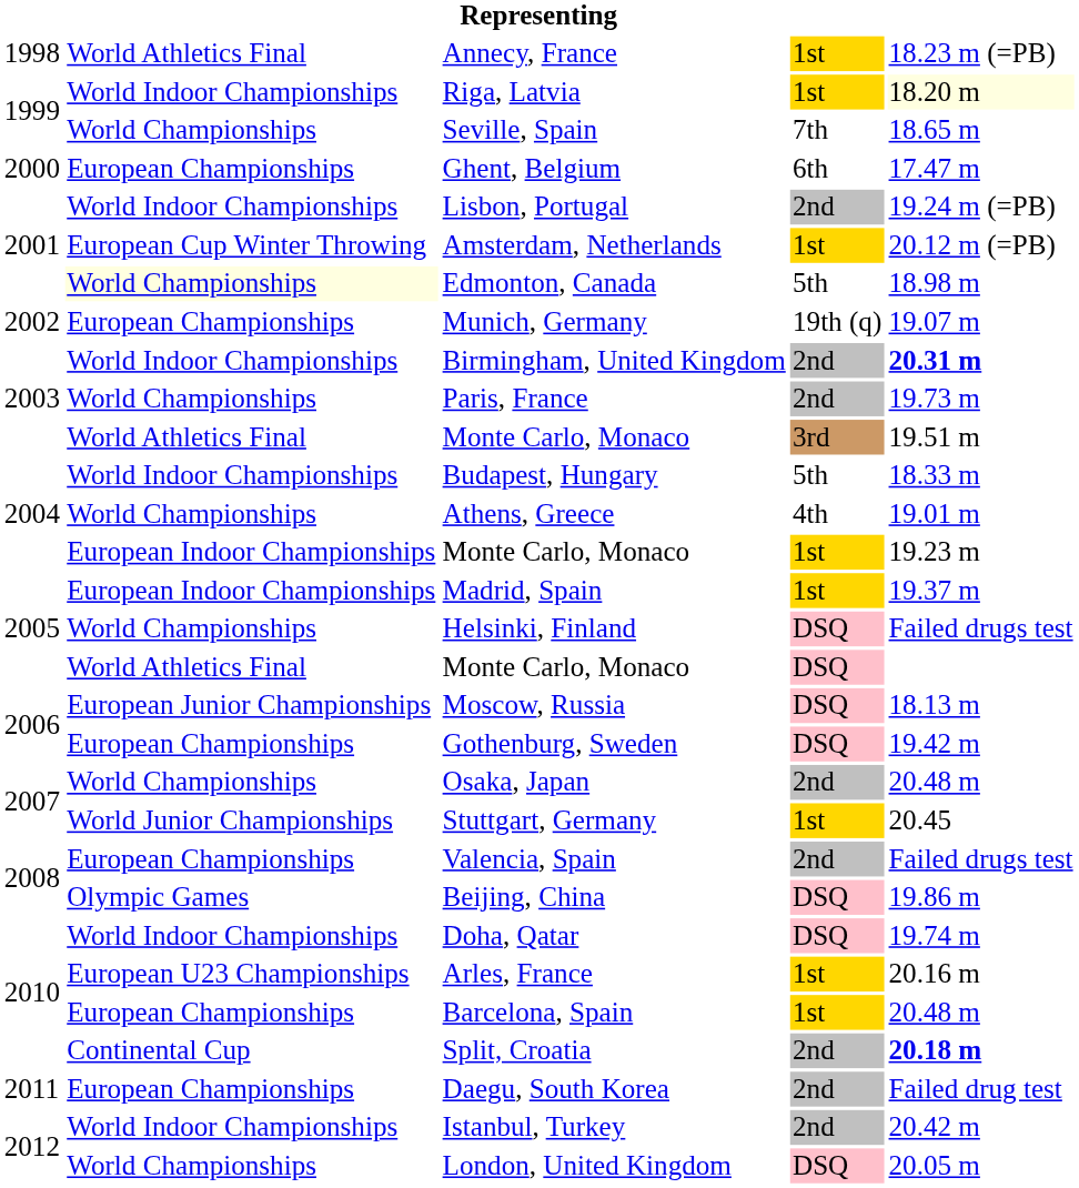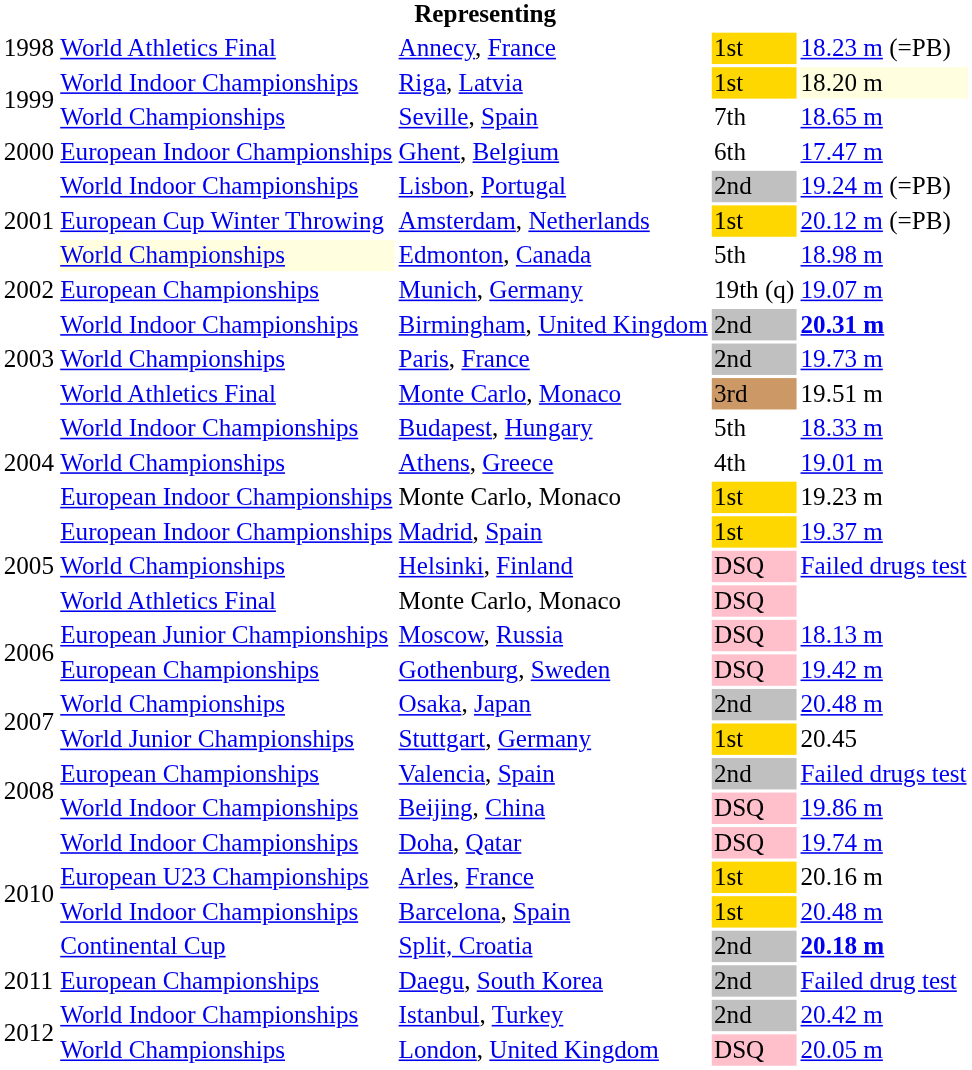Ghent, Belgium | column 2: European Championships -> European Indoor Championships
Beijing, China | column 2: Olympic Games -> World Indoor Championships
Barcelona, Spain | column 2: European Championships -> World Indoor Championships
